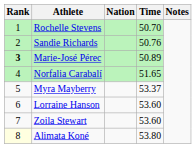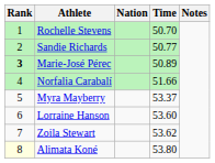Sandie Richards | Time: 50.76 -> 50.77
Norfalia Carabalí | Time: 51.65 -> 51.66
Zoila Stewart | Time: 53.60 -> 53.62
